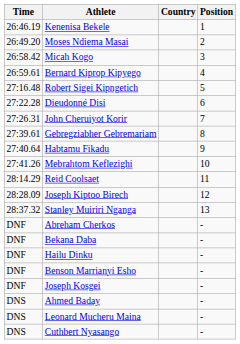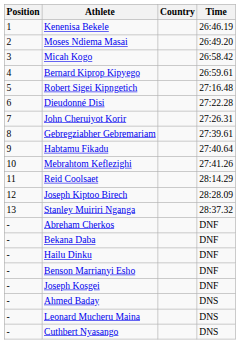columns swapped: Position <-> Time
